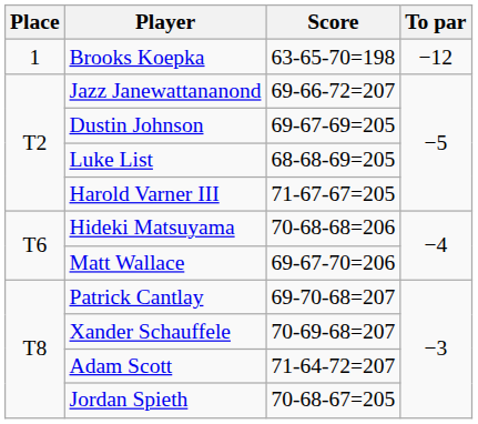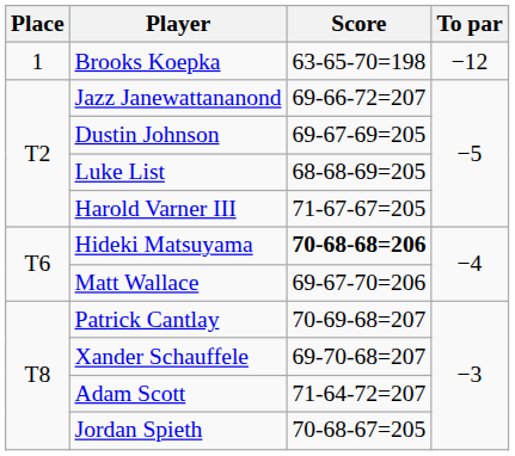Hideki Matsuyama | Score: normal -> bold
Patrick Cantlay | Score: 69-70-68=207 -> 70-69-68=207
Xander Schauffele | Score: 70-69-68=207 -> 69-70-68=207
